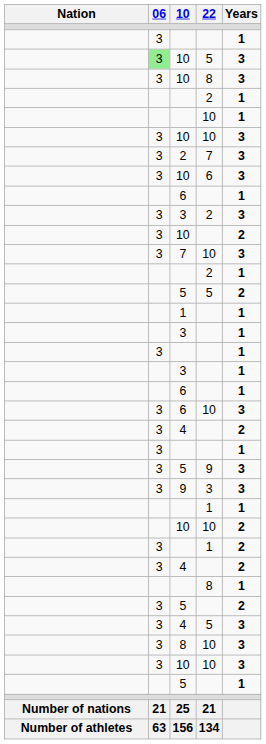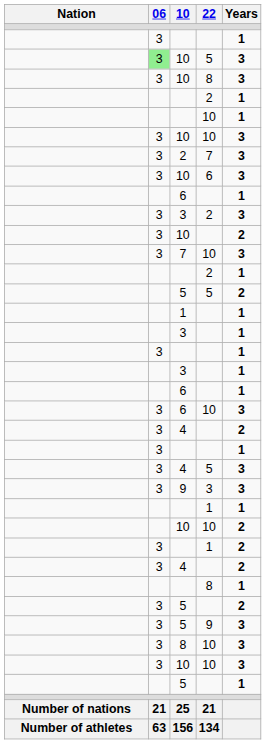rows swapped: 5 / 9 <-> 4 / 5
